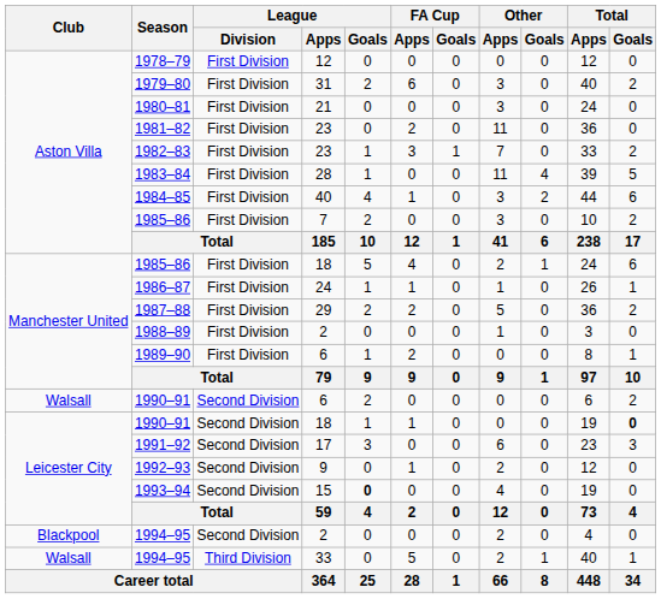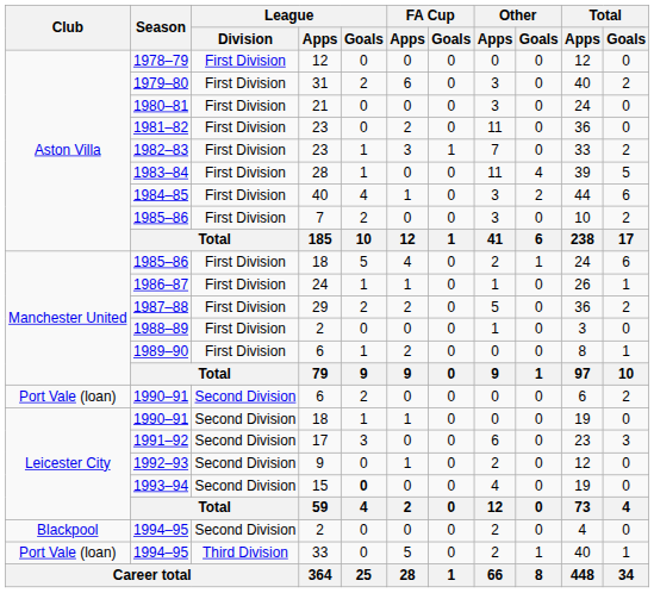1990–91 / 6 | Club: Walsall -> Port Vale (loan)
1990–91 / 18 | Total / Goals: bold -> normal
1994–95 / 33 | Club: Walsall -> Port Vale (loan)
